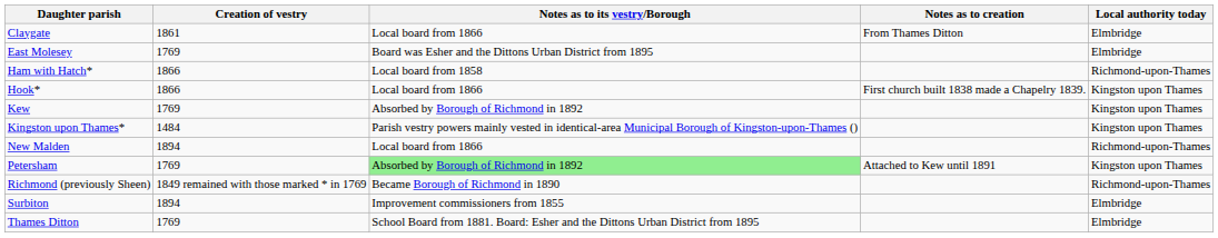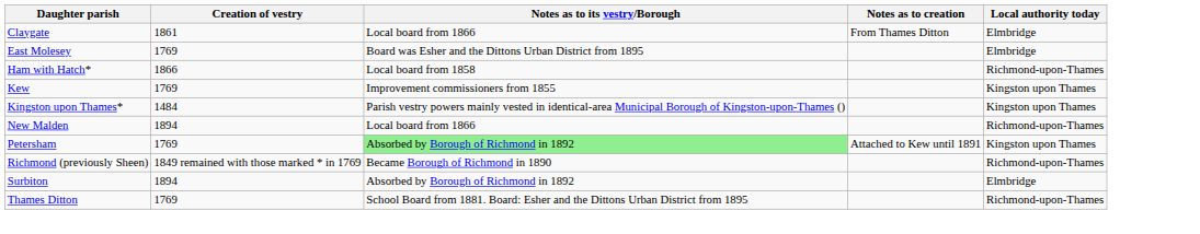- row: Hook* | 1866 | Local board from 1866 | First church built 1838 made a Chapelry 1839. | Kingston upon Thames
Kew | Notes as to its vestry/Borough: Absorbed by Borough of Richmond in 1892 -> Improvement commissioners from 1855
Surbiton | Notes as to its vestry/Borough: Improvement commissioners from 1855 -> Absorbed by Borough of Richmond in 1892
Thames Ditton | Local authority today: Elmbridge -> Richmond-upon-Thames
